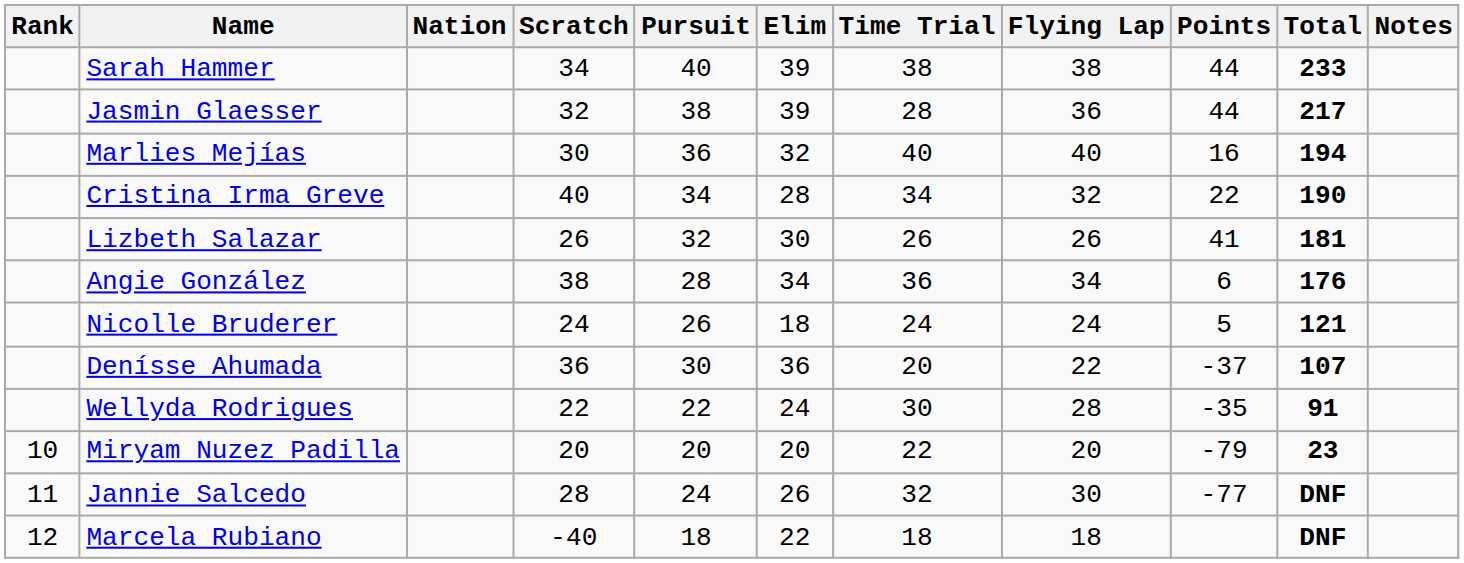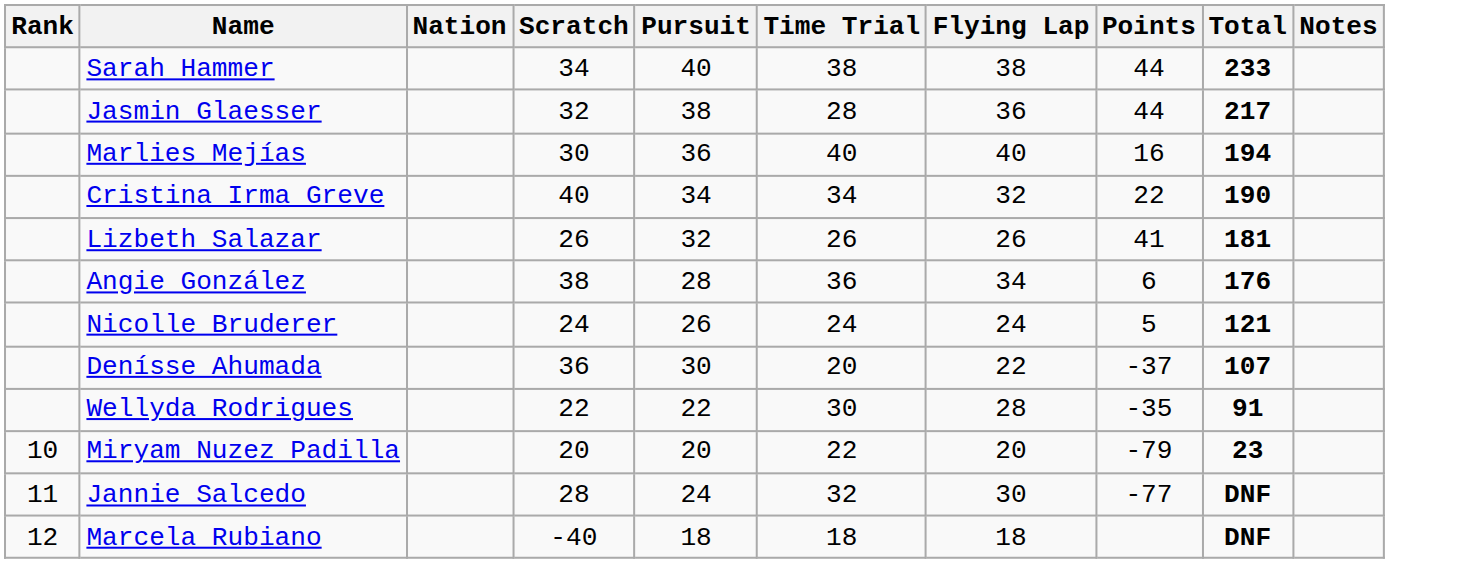- column: Elim | 39 | 39 | 32 | 28 | 30 | 34 | 18 | 36 | 24 | 20 | 26 | 22
